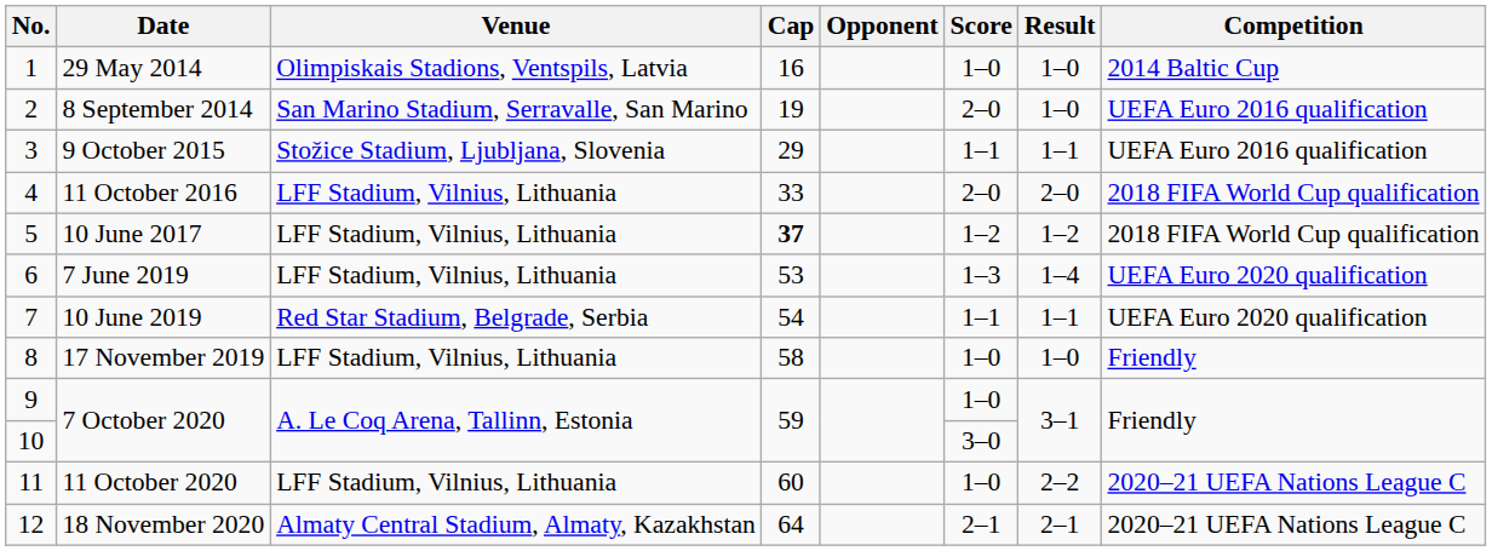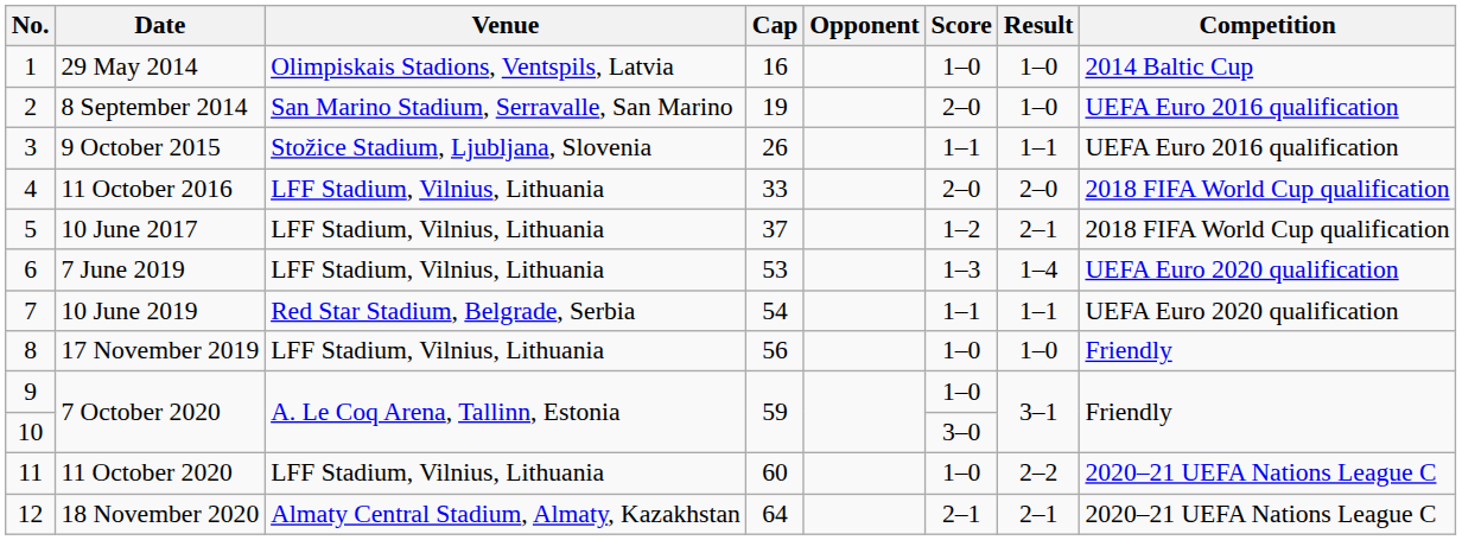9 October 2015 | Cap: 29 -> 26
10 June 2017 | Cap: bold -> normal
10 June 2017 | Result: 1–2 -> 2–1
17 November 2019 | Cap: 58 -> 56
